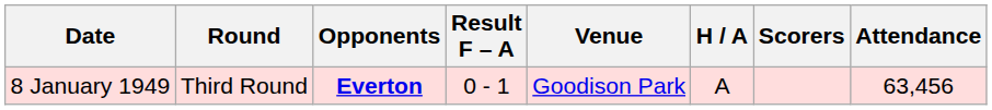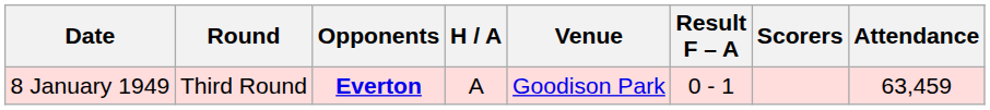columns swapped: H / A <-> Result F – A
8 January 1949 | Attendance: 63,456 -> 63,459
